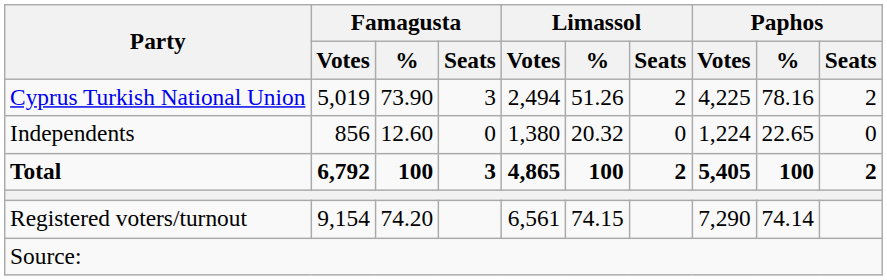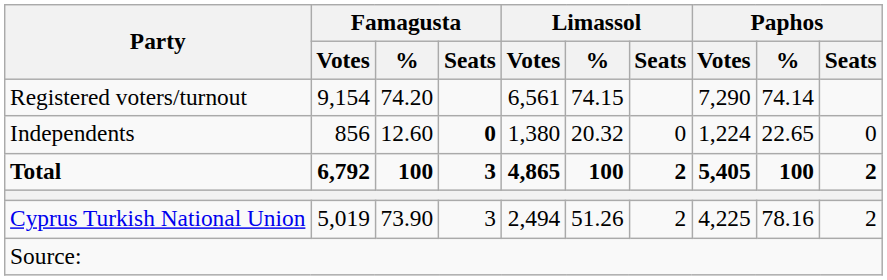rows swapped: Cyprus Turkish National Union <-> Registered voters/turnout
Independents | Famagusta / Seats: normal -> bold
